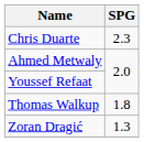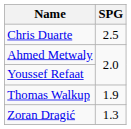Chris Duarte | SPG: 2.3 -> 2.5
Thomas Walkup | SPG: 1.8 -> 1.9
